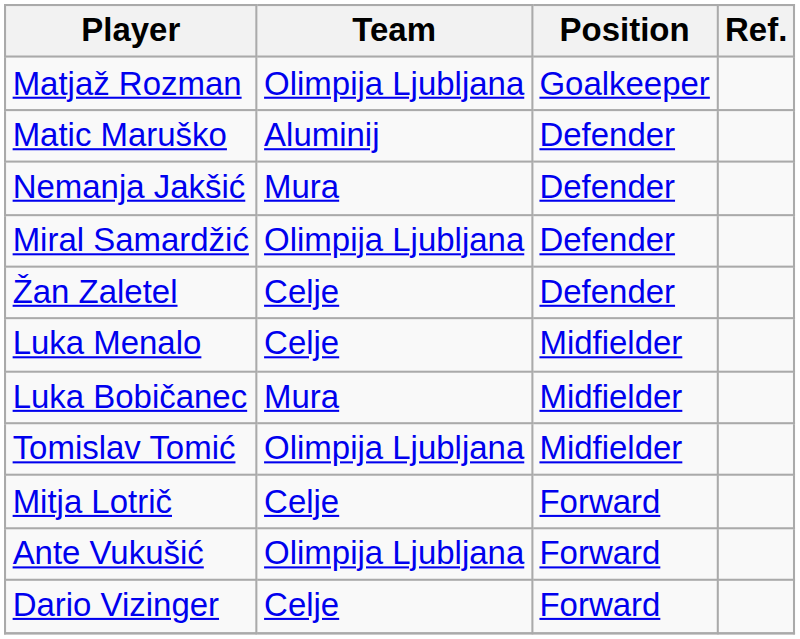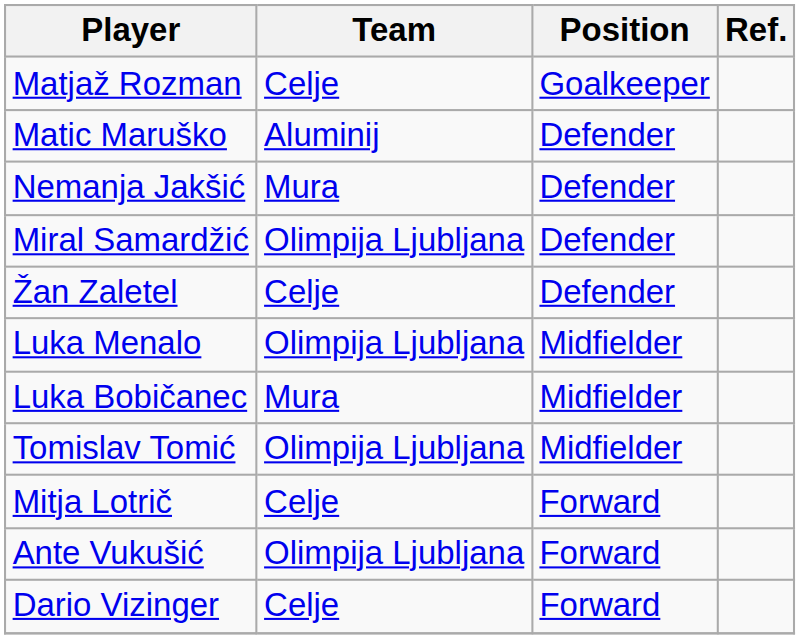Matjaž Rozman | Team: Olimpija Ljubljana -> Celje
Luka Menalo | Team: Celje -> Olimpija Ljubljana
